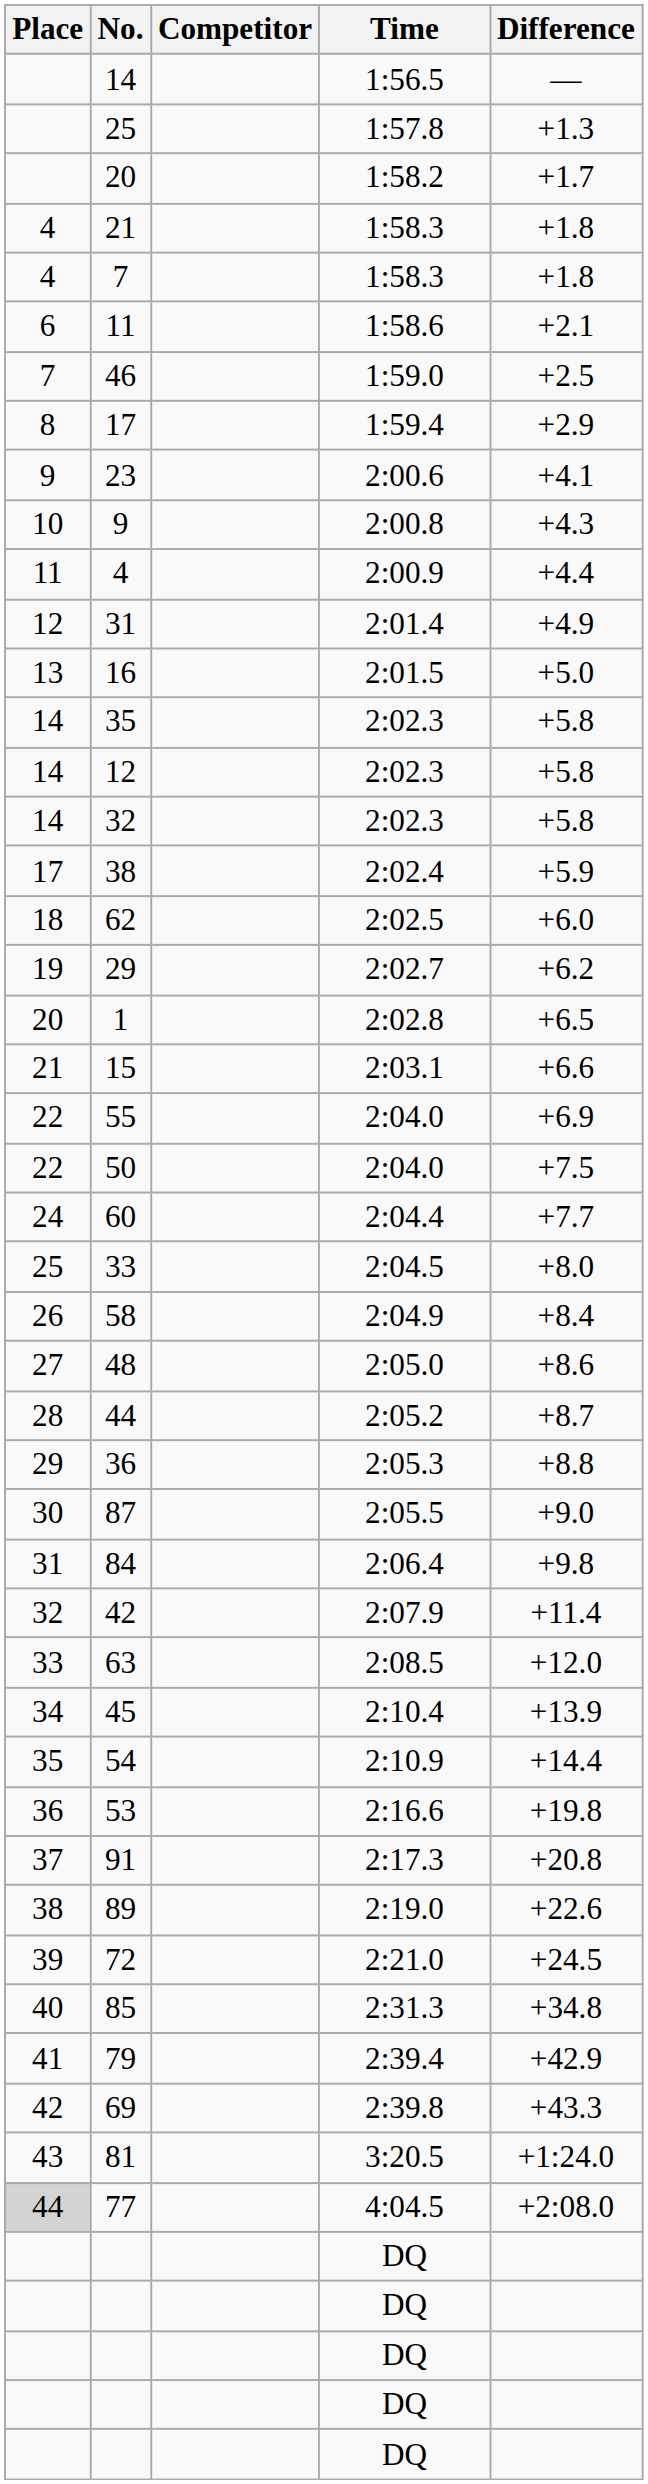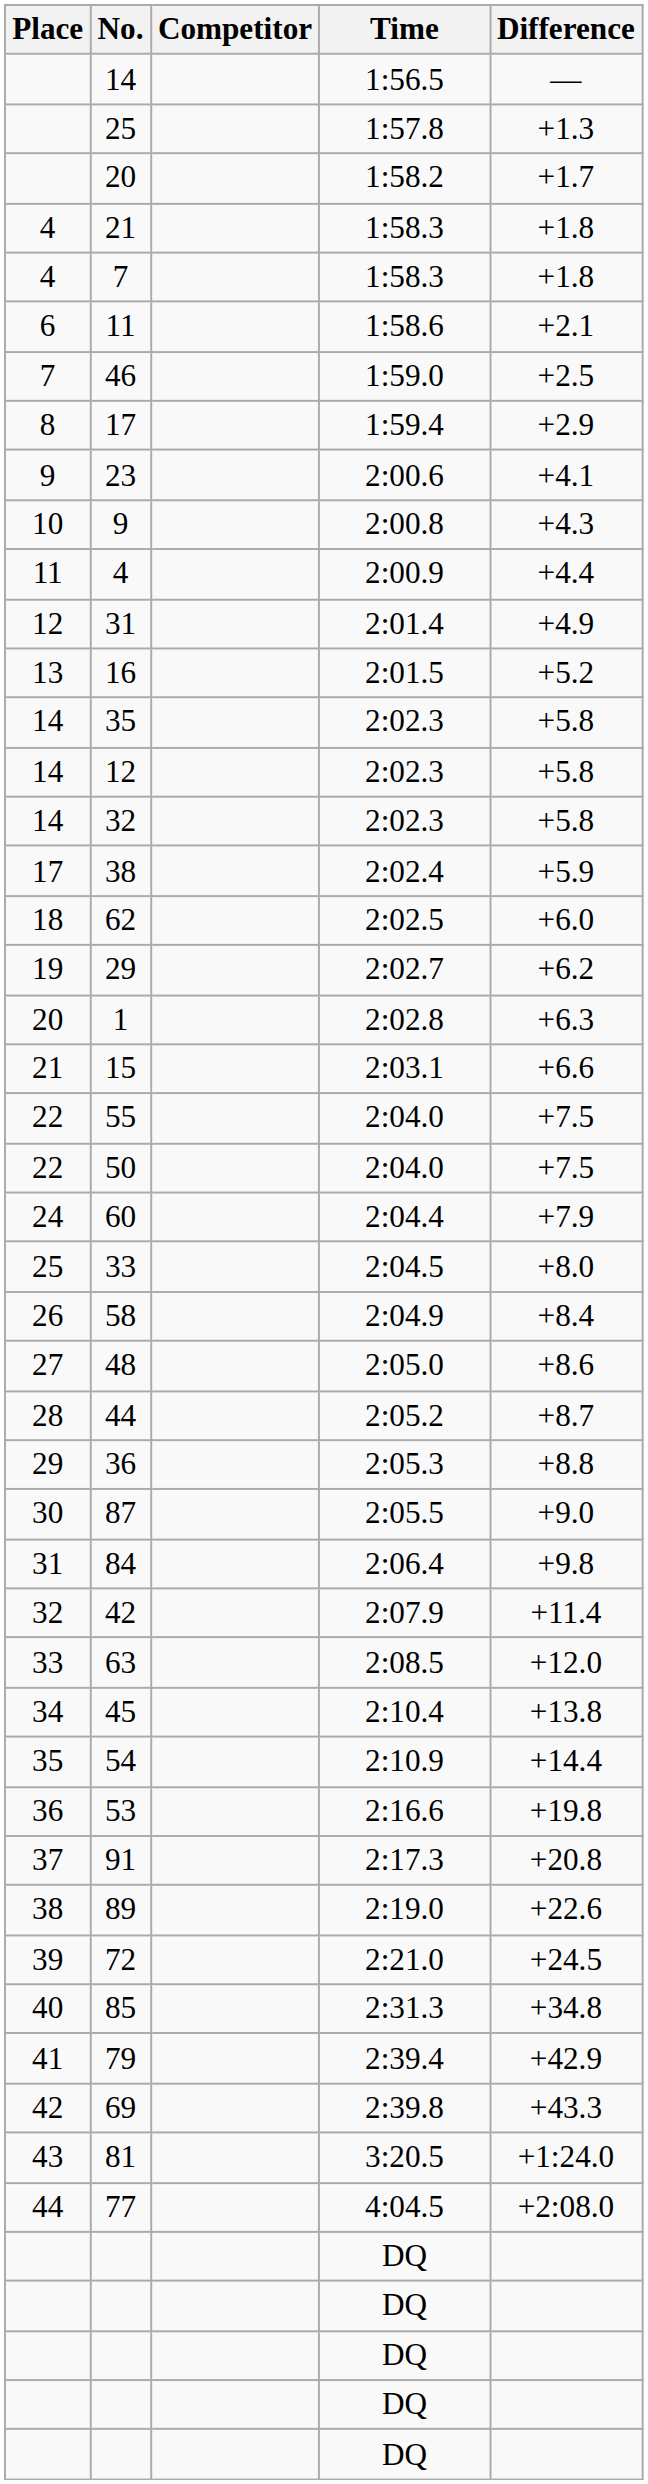16 | Difference: +5.0 -> +5.2
1 | Difference: +6.5 -> +6.3
55 | Difference: +6.9 -> +7.5
60 | Difference: +7.7 -> +7.9
45 | Difference: +13.9 -> +13.8
77 | Place: lightgrey background -> no background
